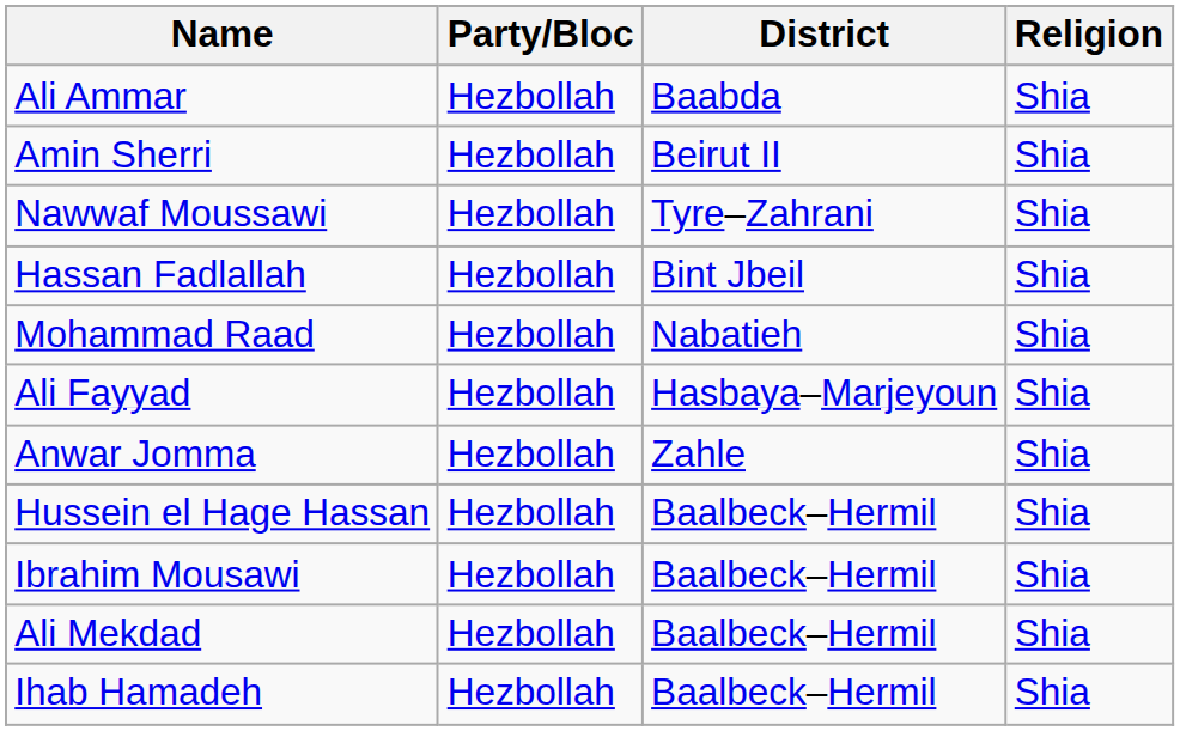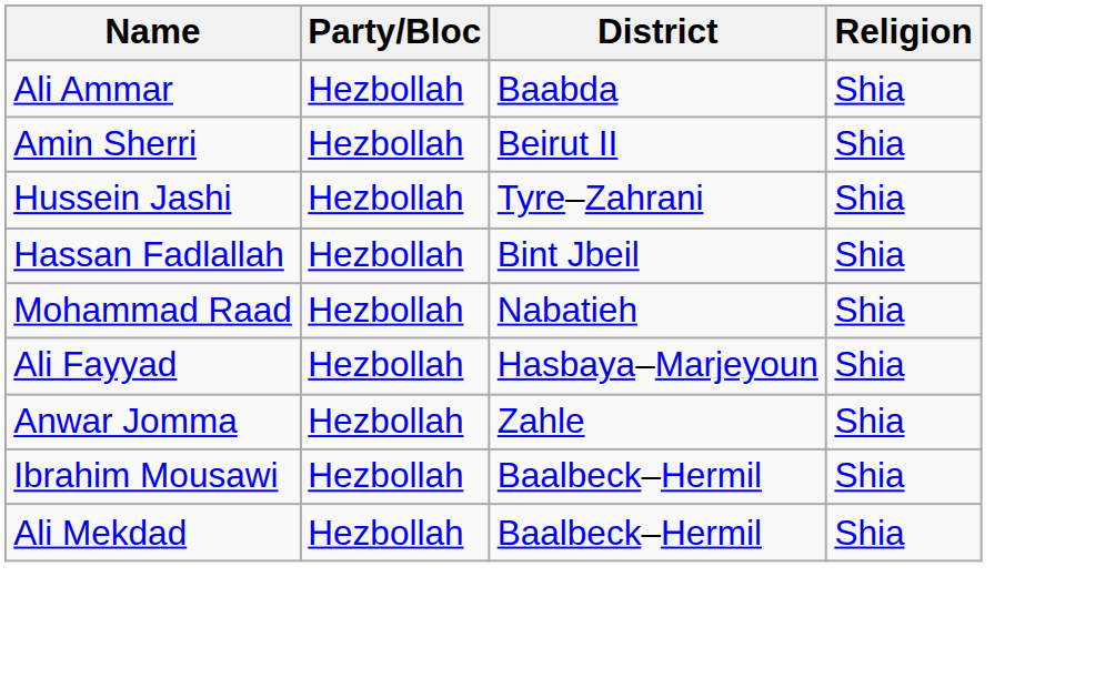- row: Nawwaf Moussawi | Hezbollah | Tyre–Zahrani | Shia
+ row: Hussein Jashi | Hezbollah | Tyre–Zahrani | Shia
- row: Hussein el Hage Hassan | Hezbollah | Baalbeck–Hermil | Shia
- row: Ihab Hamadeh | Hezbollah | Baalbeck–Hermil | Shia
